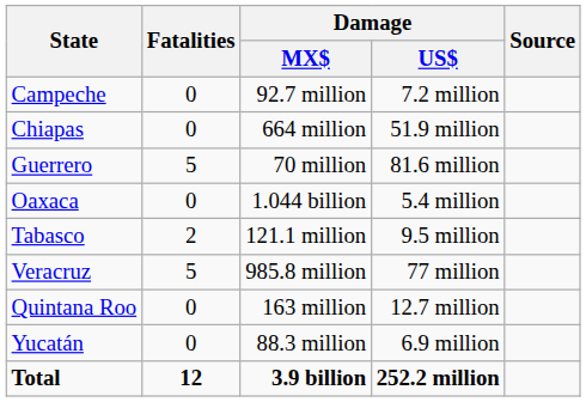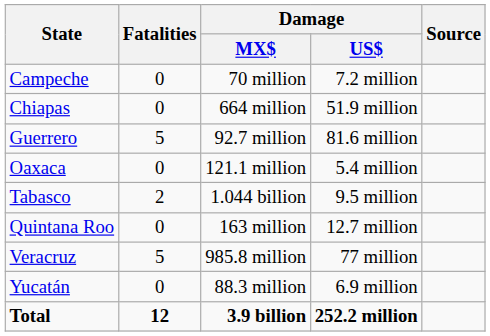Campeche | Damage / MX$: 92.7 million -> 70 million
Guerrero | Damage / MX$: 70 million -> 92.7 million
Oaxaca | Damage / MX$: 1.044 billion -> 121.1 million
Tabasco | Damage / MX$: 121.1 million -> 1.044 billion
rows swapped: Quintana Roo <-> Veracruz
